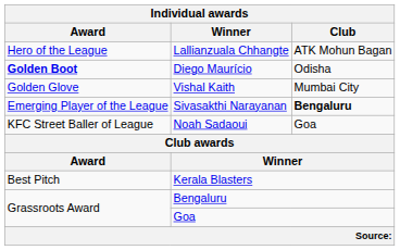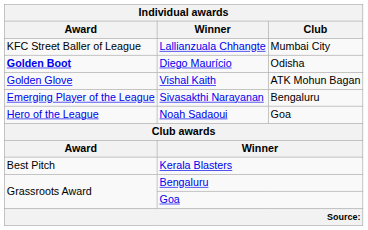Lallianzuala Chhangte | Individual awards / Award: Hero of the League -> KFC Street Baller of League
Lallianzuala Chhangte | Individual awards / Club: ATK Mohun Bagan -> Mumbai City
Vishal Kaith | Individual awards / Club: Mumbai City -> ATK Mohun Bagan
Sivasakthi Narayanan | Individual awards / Club: bold -> normal
Noah Sadaoui | Individual awards / Award: KFC Street Baller of League -> Hero of the League
